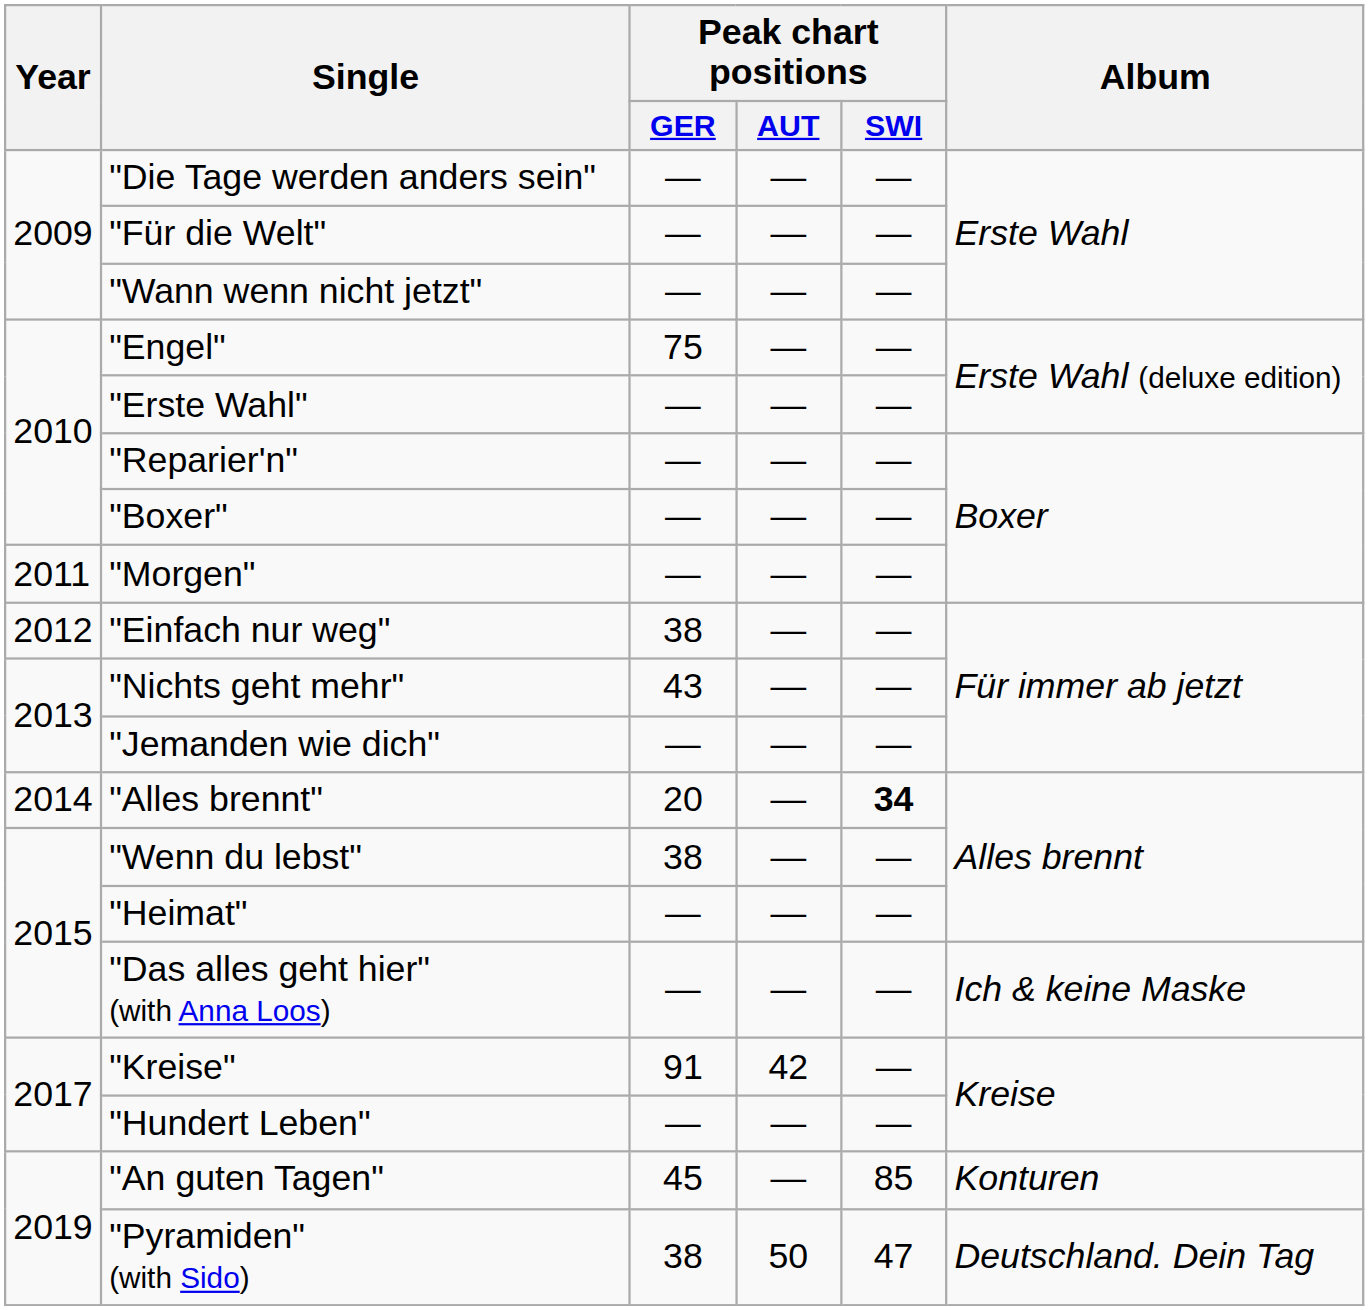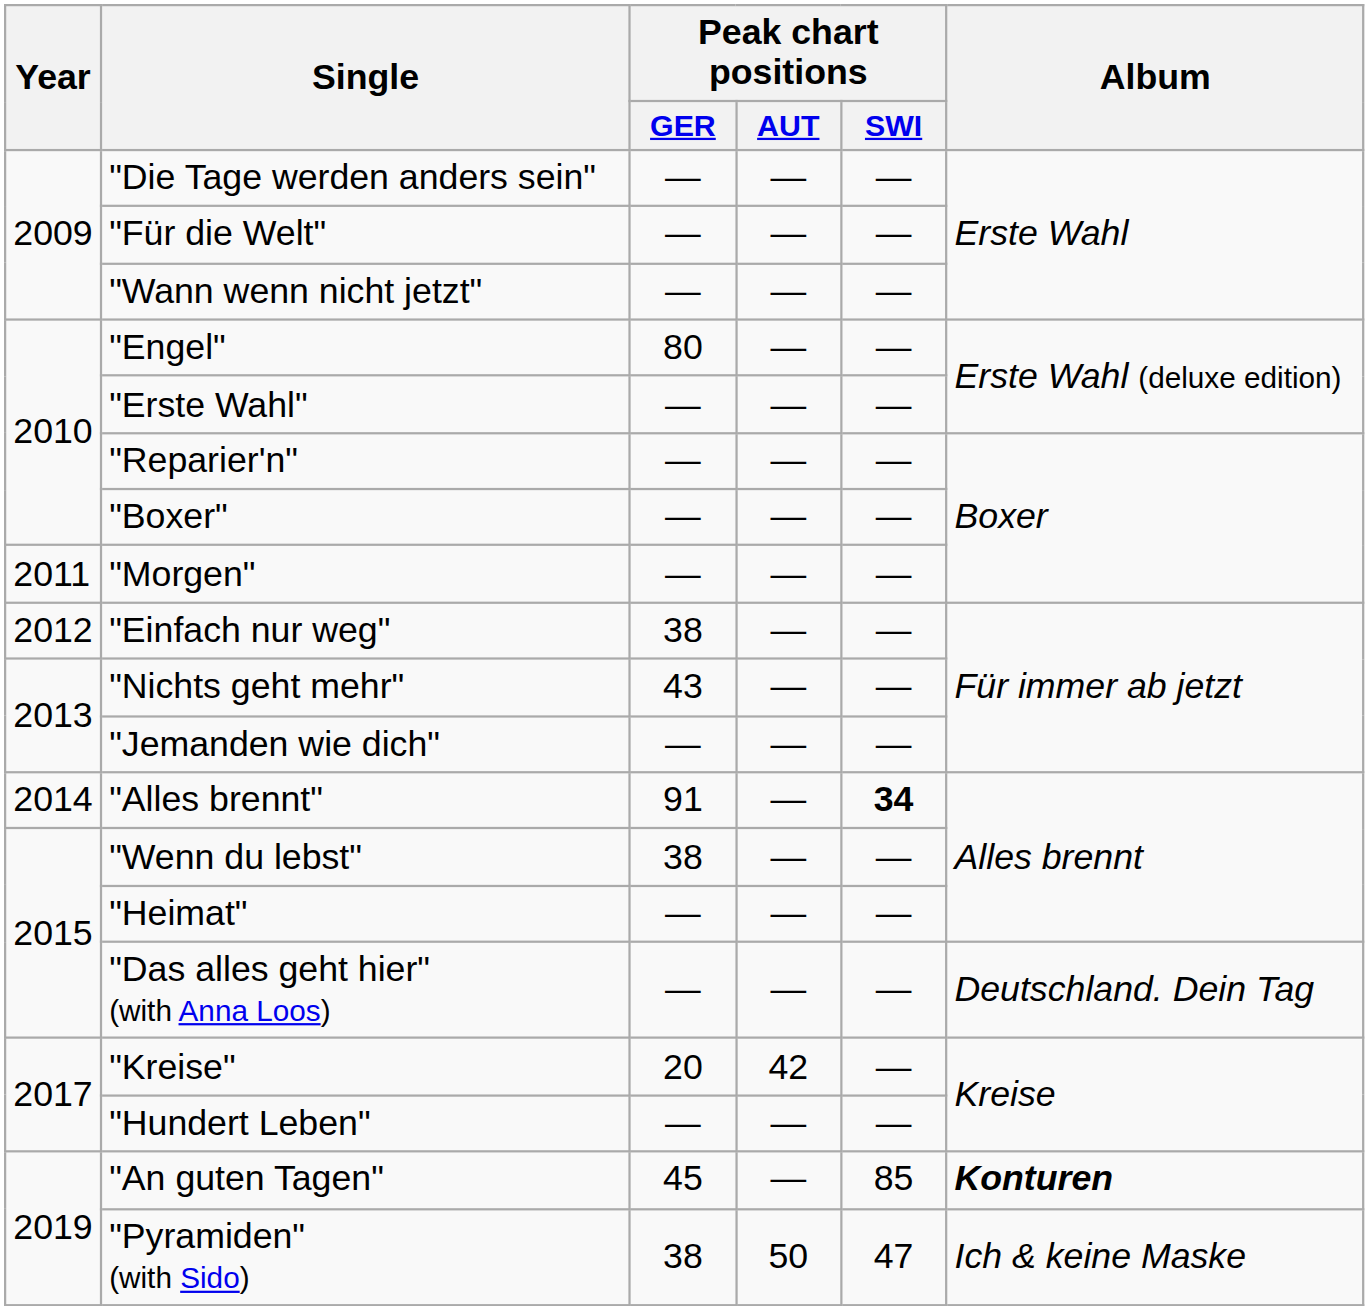"Engel" | Peak chart positions / GER: 75 -> 80
"Alles brennt" | Peak chart positions / GER: 20 -> 91
"Das alles geht hier" (with Anna Loos) | Album: Ich & keine Maske -> Deutschland. Dein Tag
"Kreise" | Peak chart positions / GER: 91 -> 20
"An guten Tagen" | Album: normal -> bold
"Pyramiden" (with Sido) | Album: Deutschland. Dein Tag -> Ich & keine Maske
